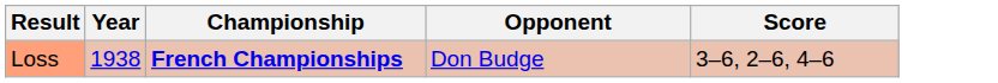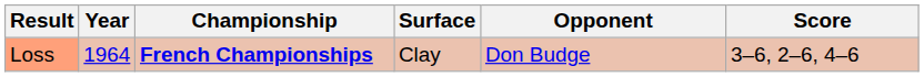+ column: Surface | Clay
Loss | Year: 1938 -> 1964
